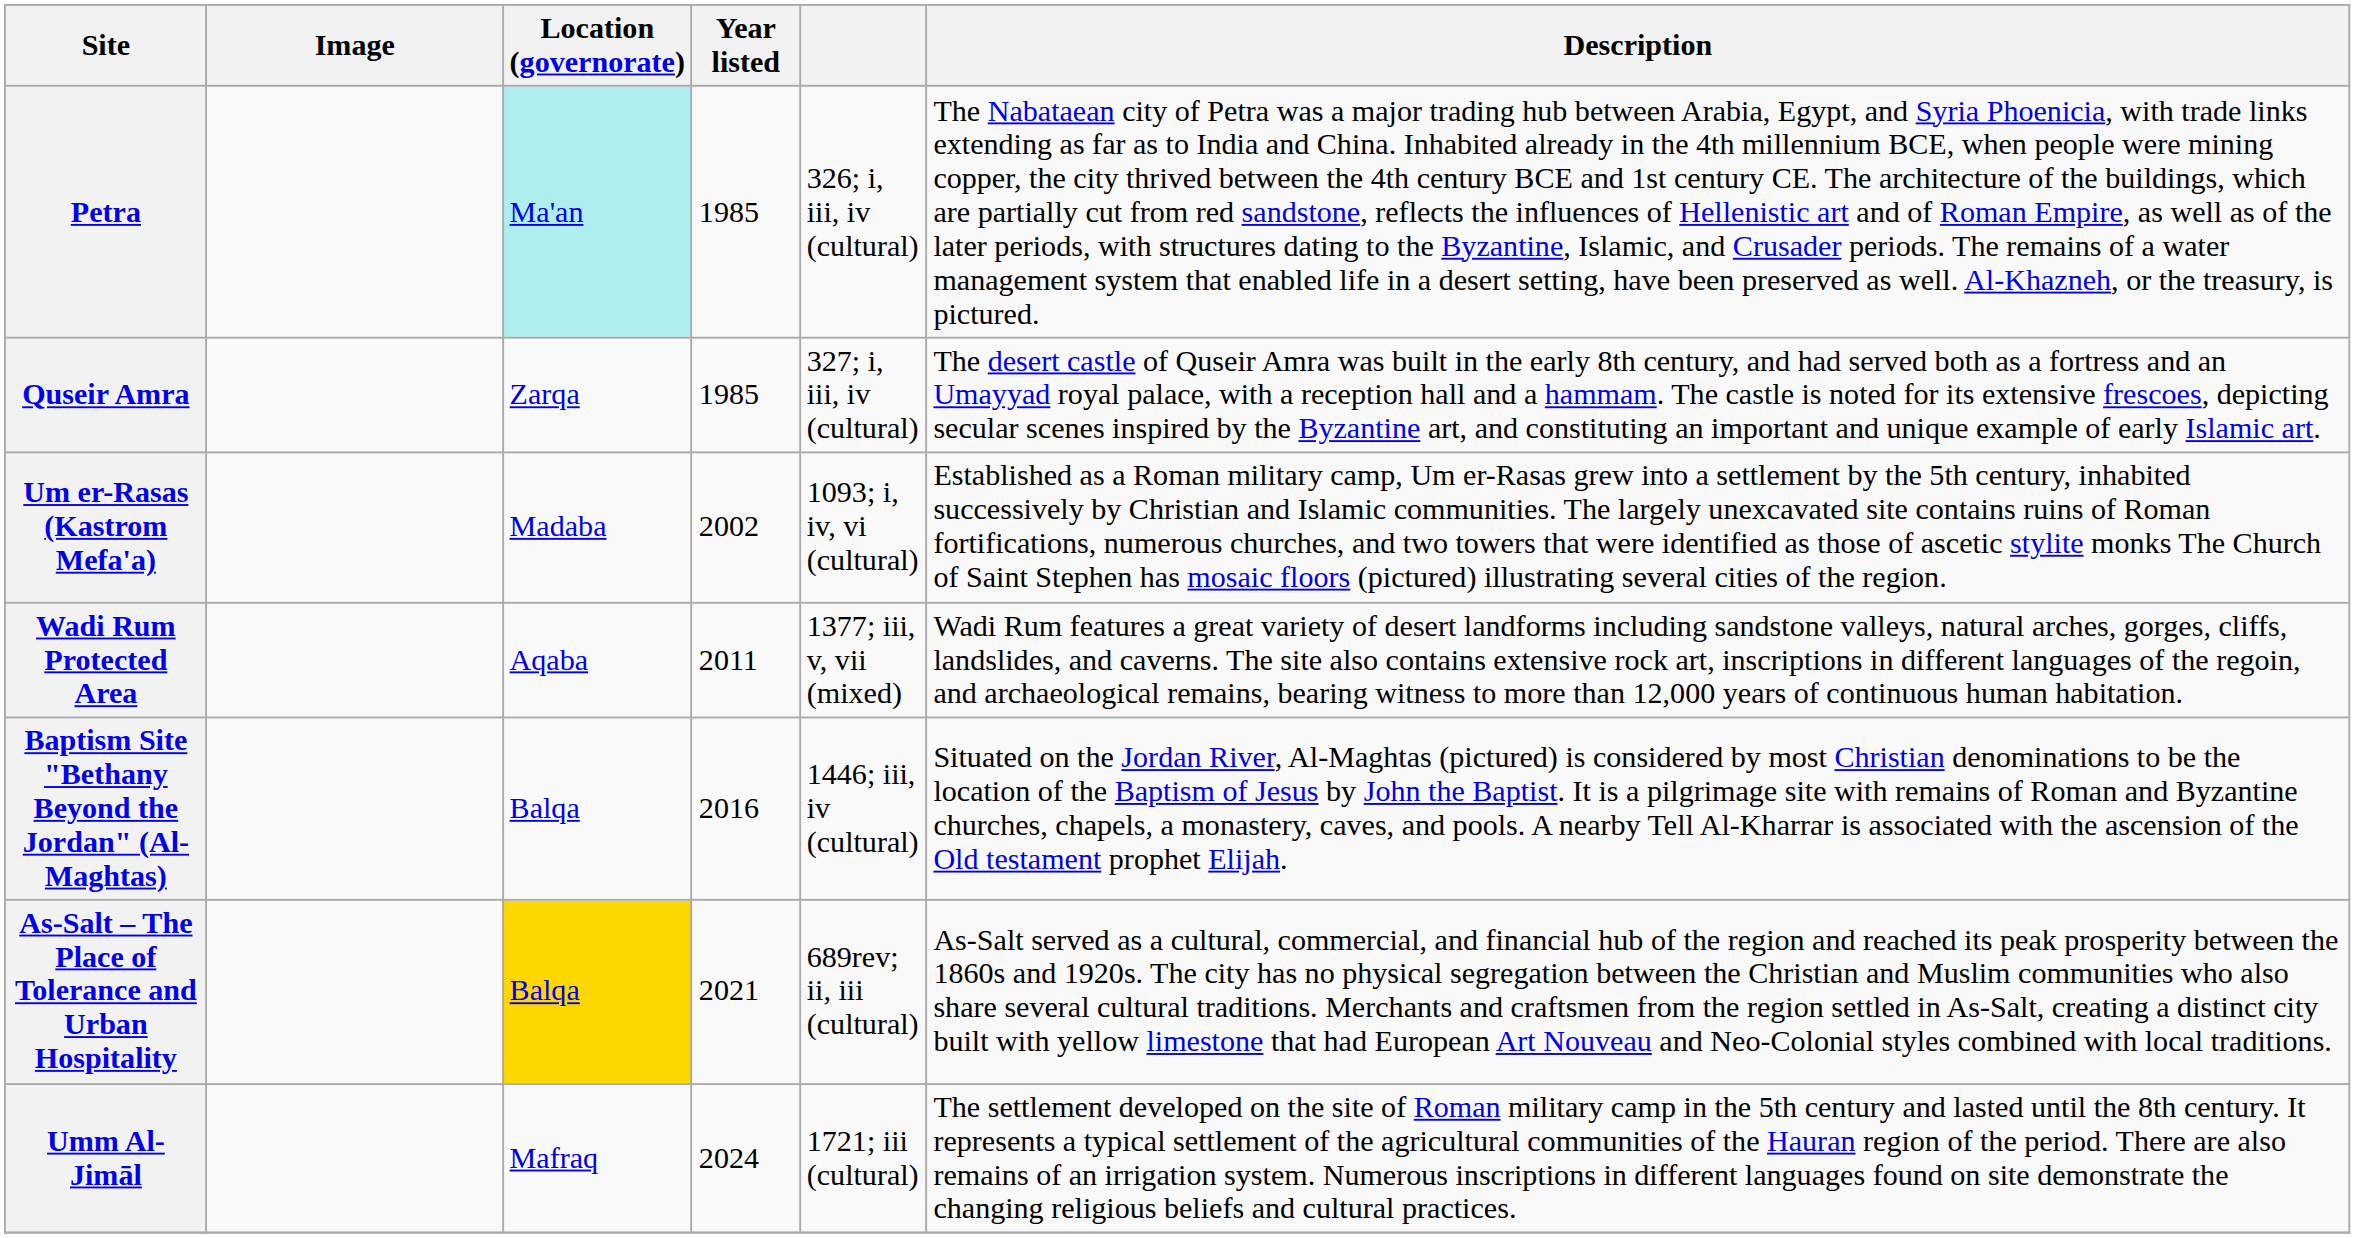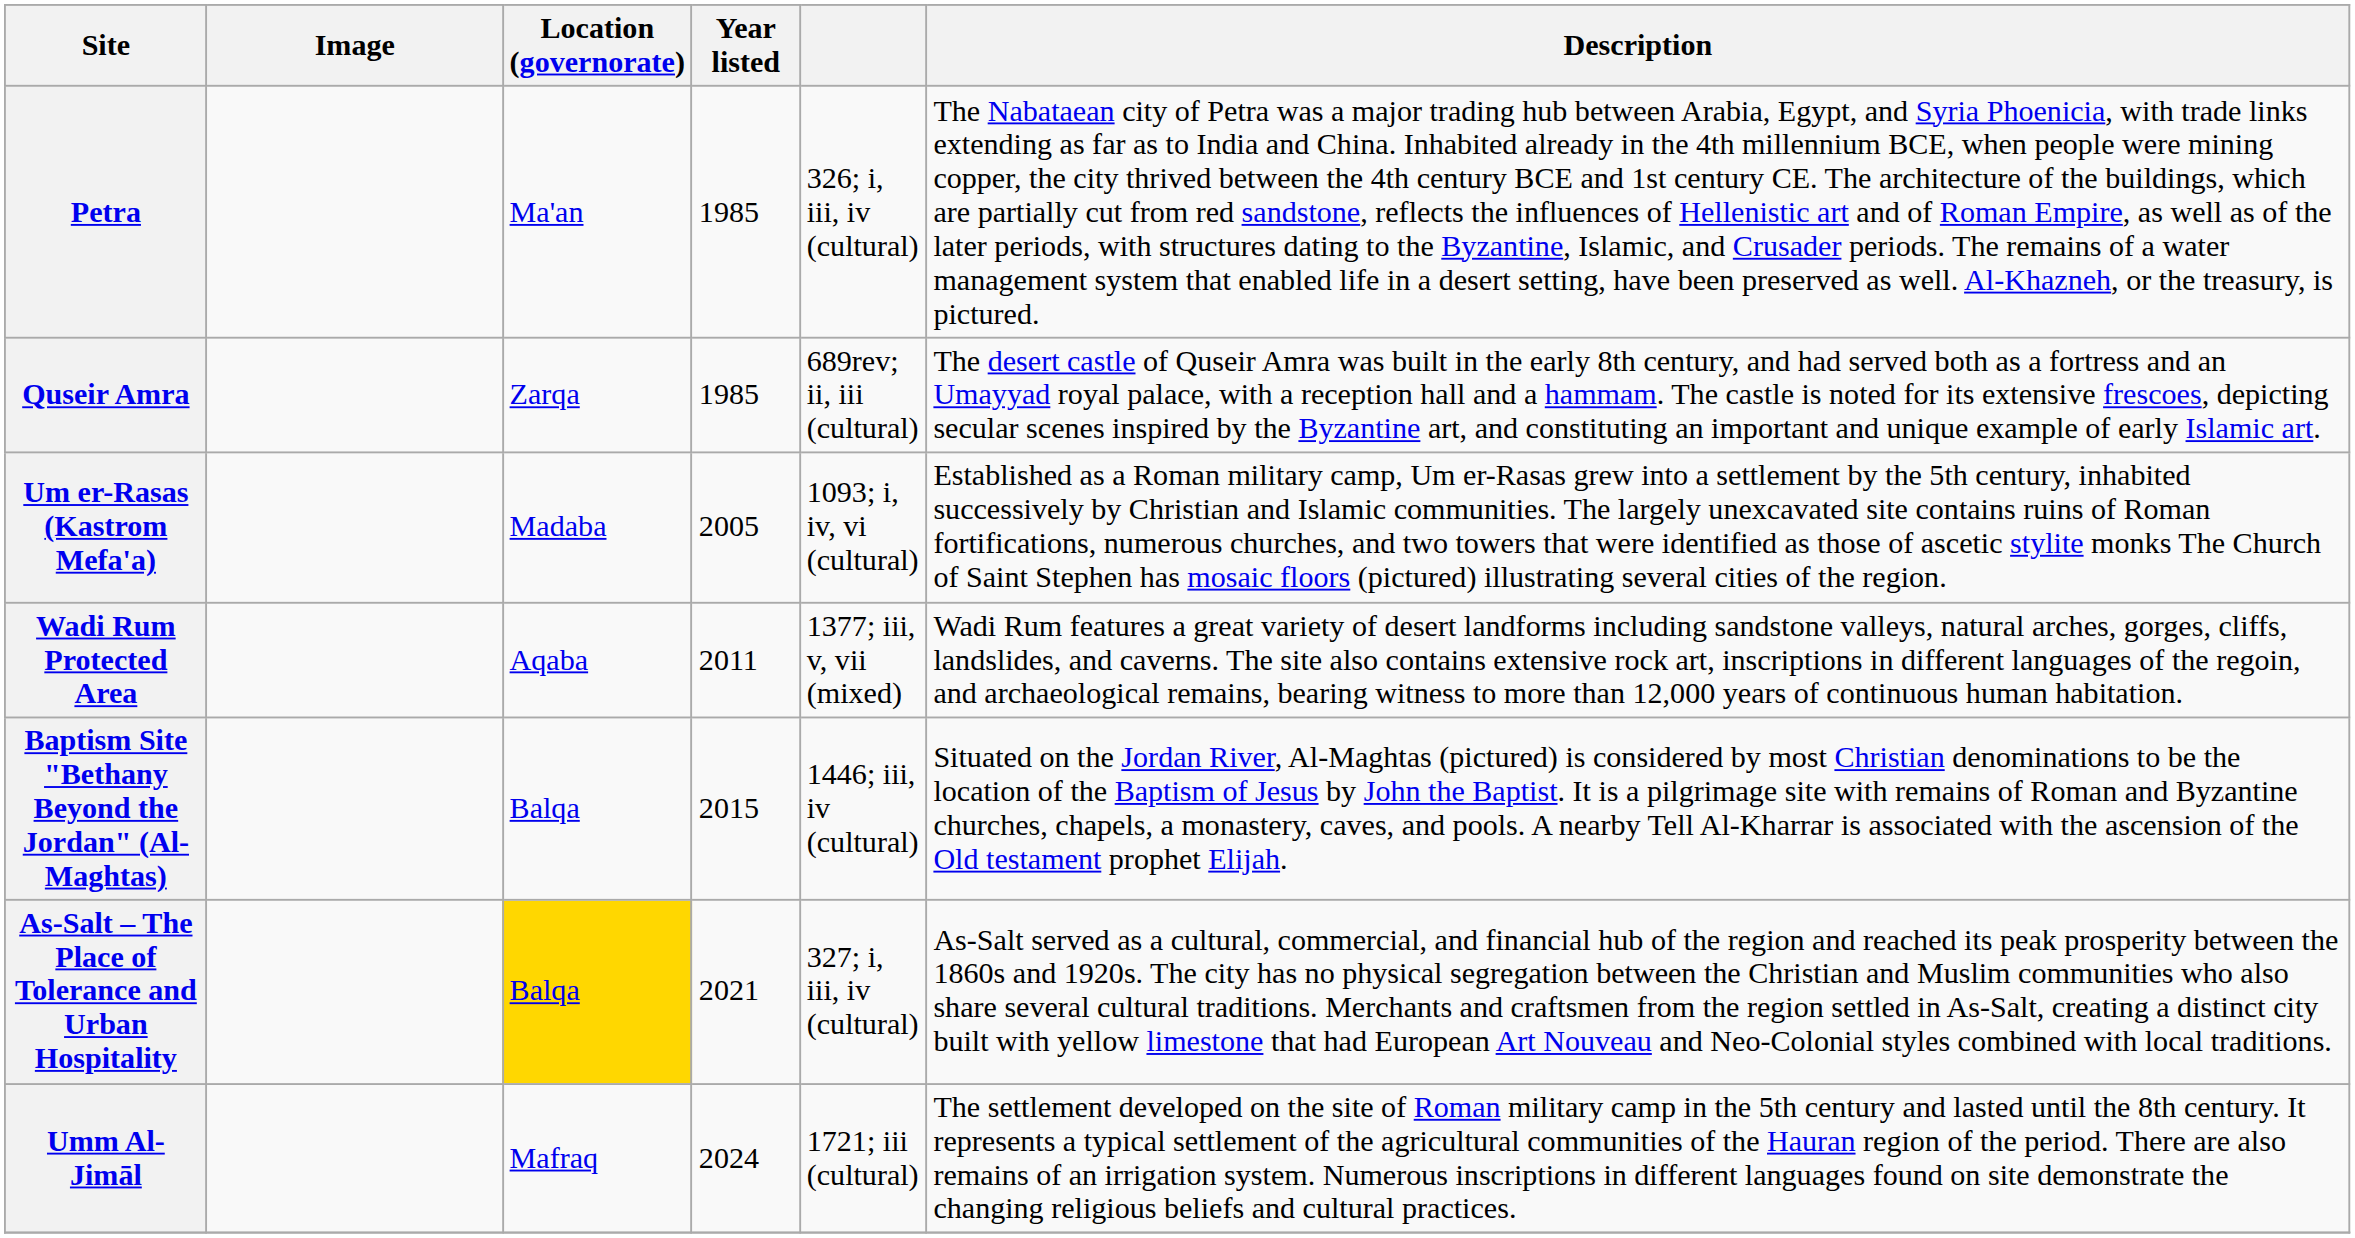Petra | Location (governorate): paleturquoise background -> no background
Quseir Amra | column 5: 327; i, iii, iv (cultural) -> 689rev; ii, iii (cultural)
Um er-Rasas (Kastrom Mefa'a) | Year listed: 2002 -> 2005
Baptism Site "Bethany Beyond the Jordan" (Al-Maghtas) | Year listed: 2016 -> 2015
As-Salt – The Place of Tolerance and Urban Hospitality | column 5: 689rev; ii, iii (cultural) -> 327; i, iii, iv (cultural)
